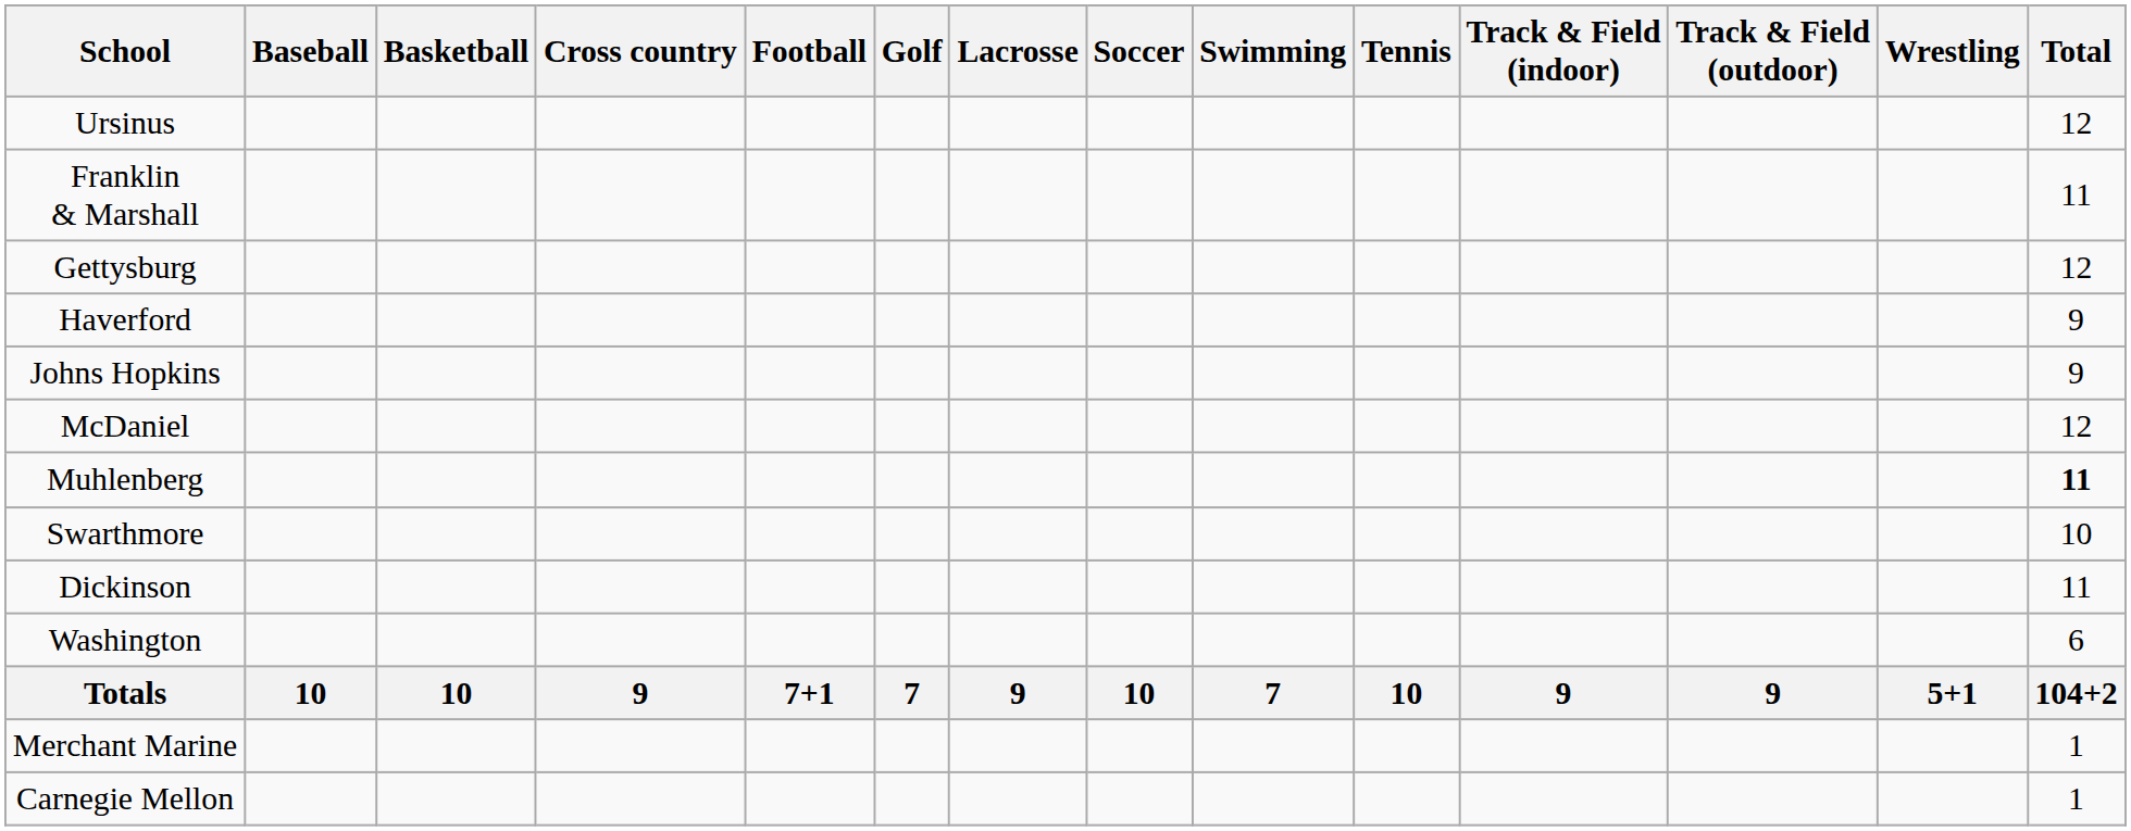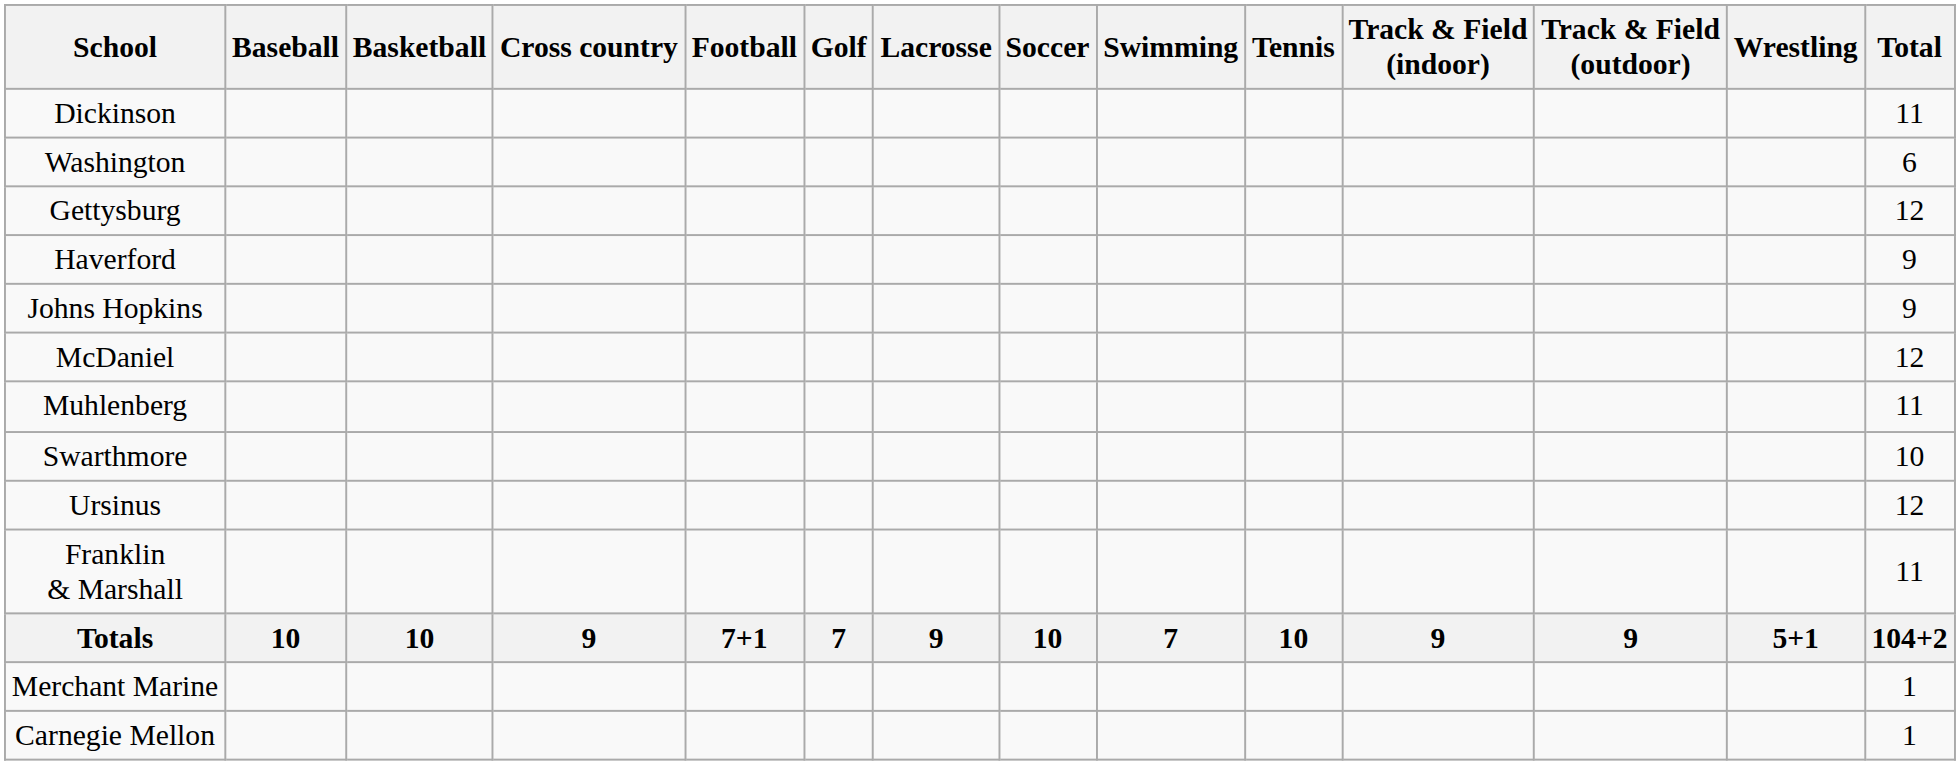rows swapped: Dickinson <-> Ursinus
rows swapped: Franklin & Marshall <-> Washington
Muhlenberg | Total: bold -> normal
